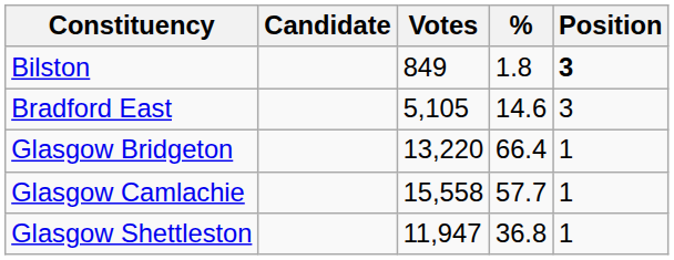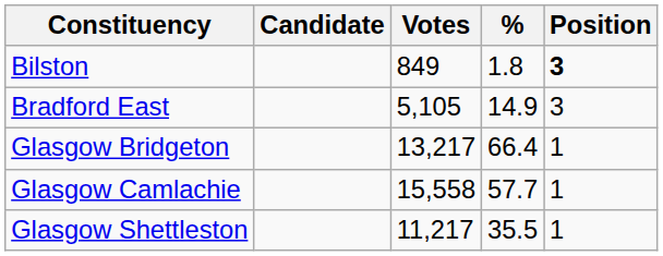Bradford East | %: 14.6 -> 14.9
Glasgow Bridgeton | Votes: 13,220 -> 13,217
Glasgow Shettleston | Votes: 11,947 -> 11,217
Glasgow Shettleston | %: 36.8 -> 35.5
